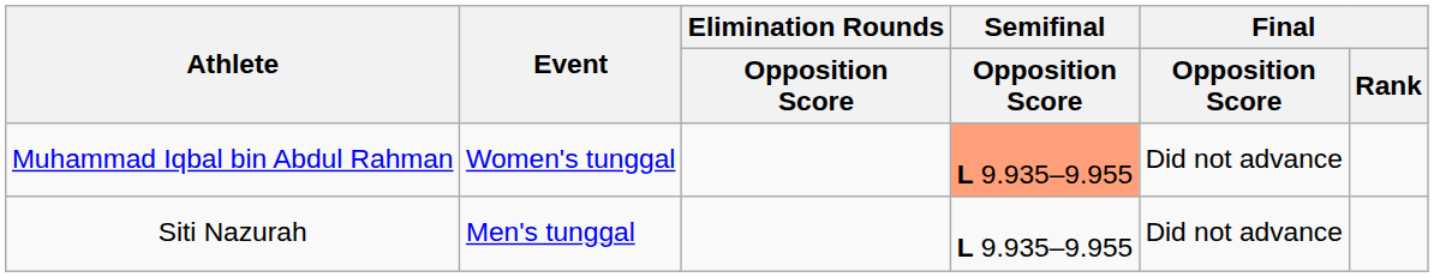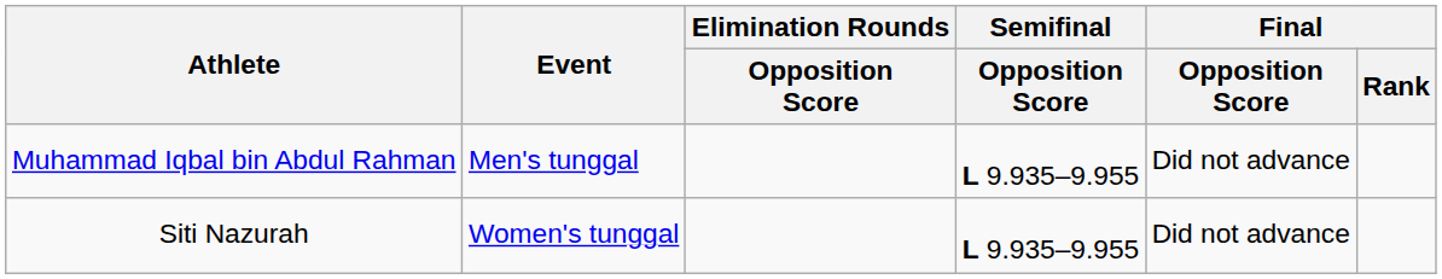Muhammad Iqbal bin Abdul Rahman | Event: Women's tunggal -> Men's tunggal
Muhammad Iqbal bin Abdul Rahman | Semifinal / Opposition Score: lightsalmon background -> no background
Siti Nazurah | Event: Men's tunggal -> Women's tunggal
